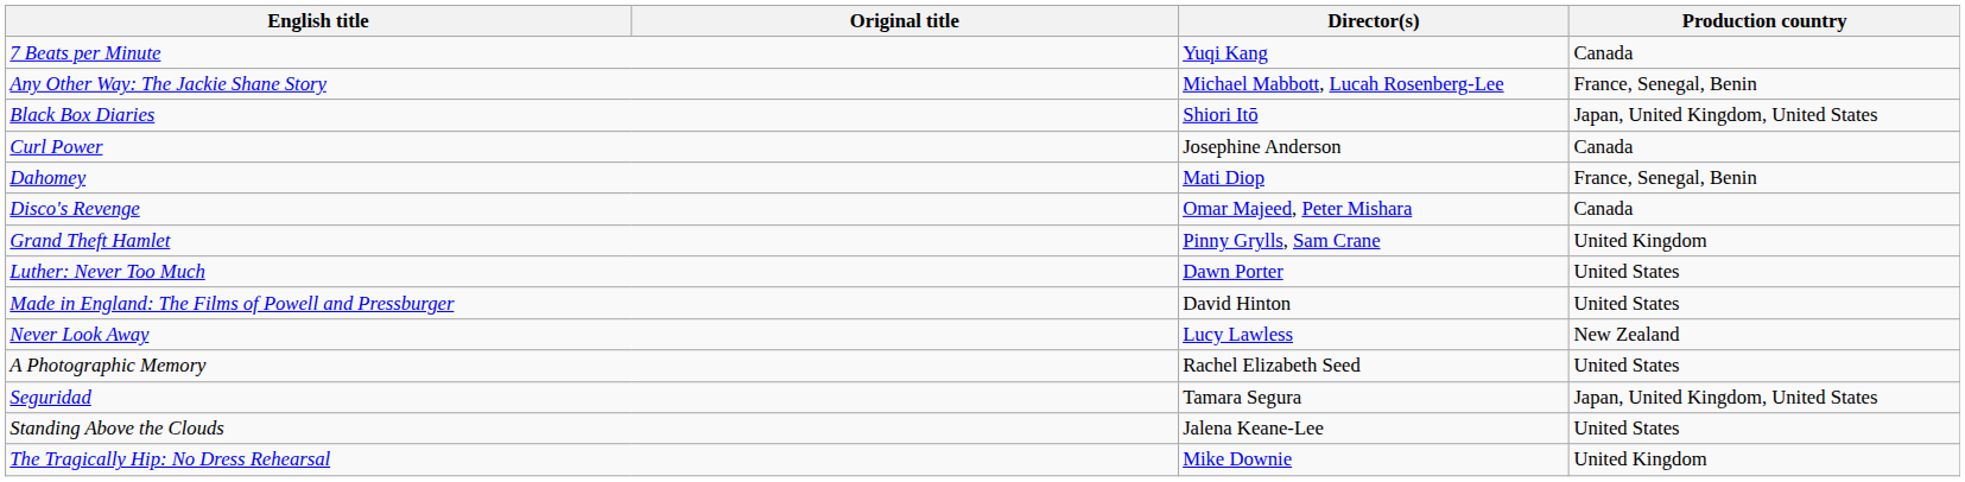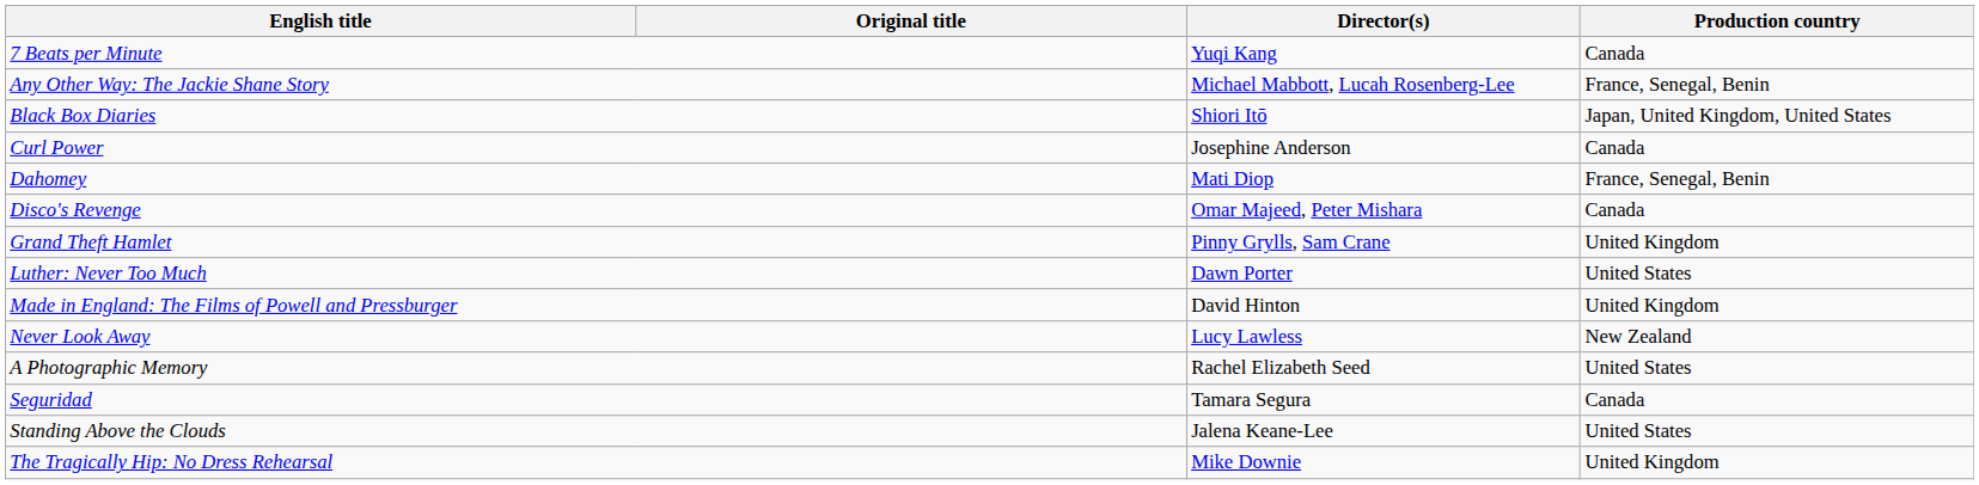Made in England: The Films of Powell and Pressburger | Production country: United States -> United Kingdom
Seguridad | Production country: Japan, United Kingdom, United States -> Canada
